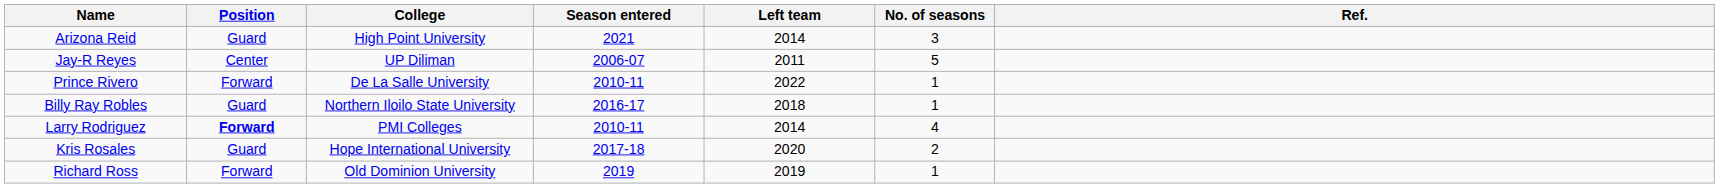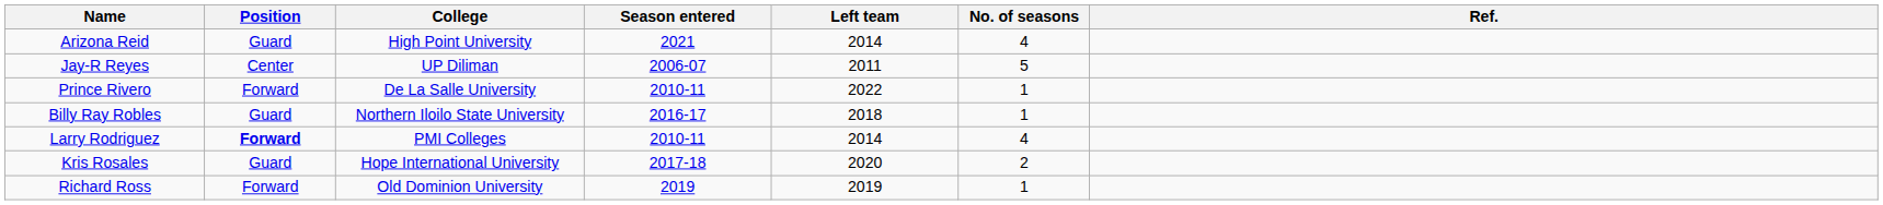Arizona Reid | No. of seasons: 3 -> 4
